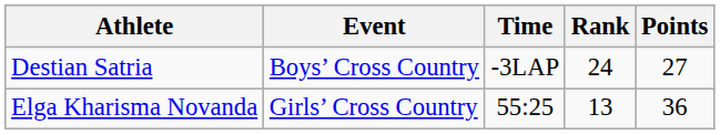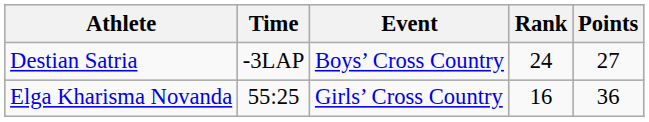columns swapped: Event <-> Time
Elga Kharisma Novanda | Rank: 13 -> 16
